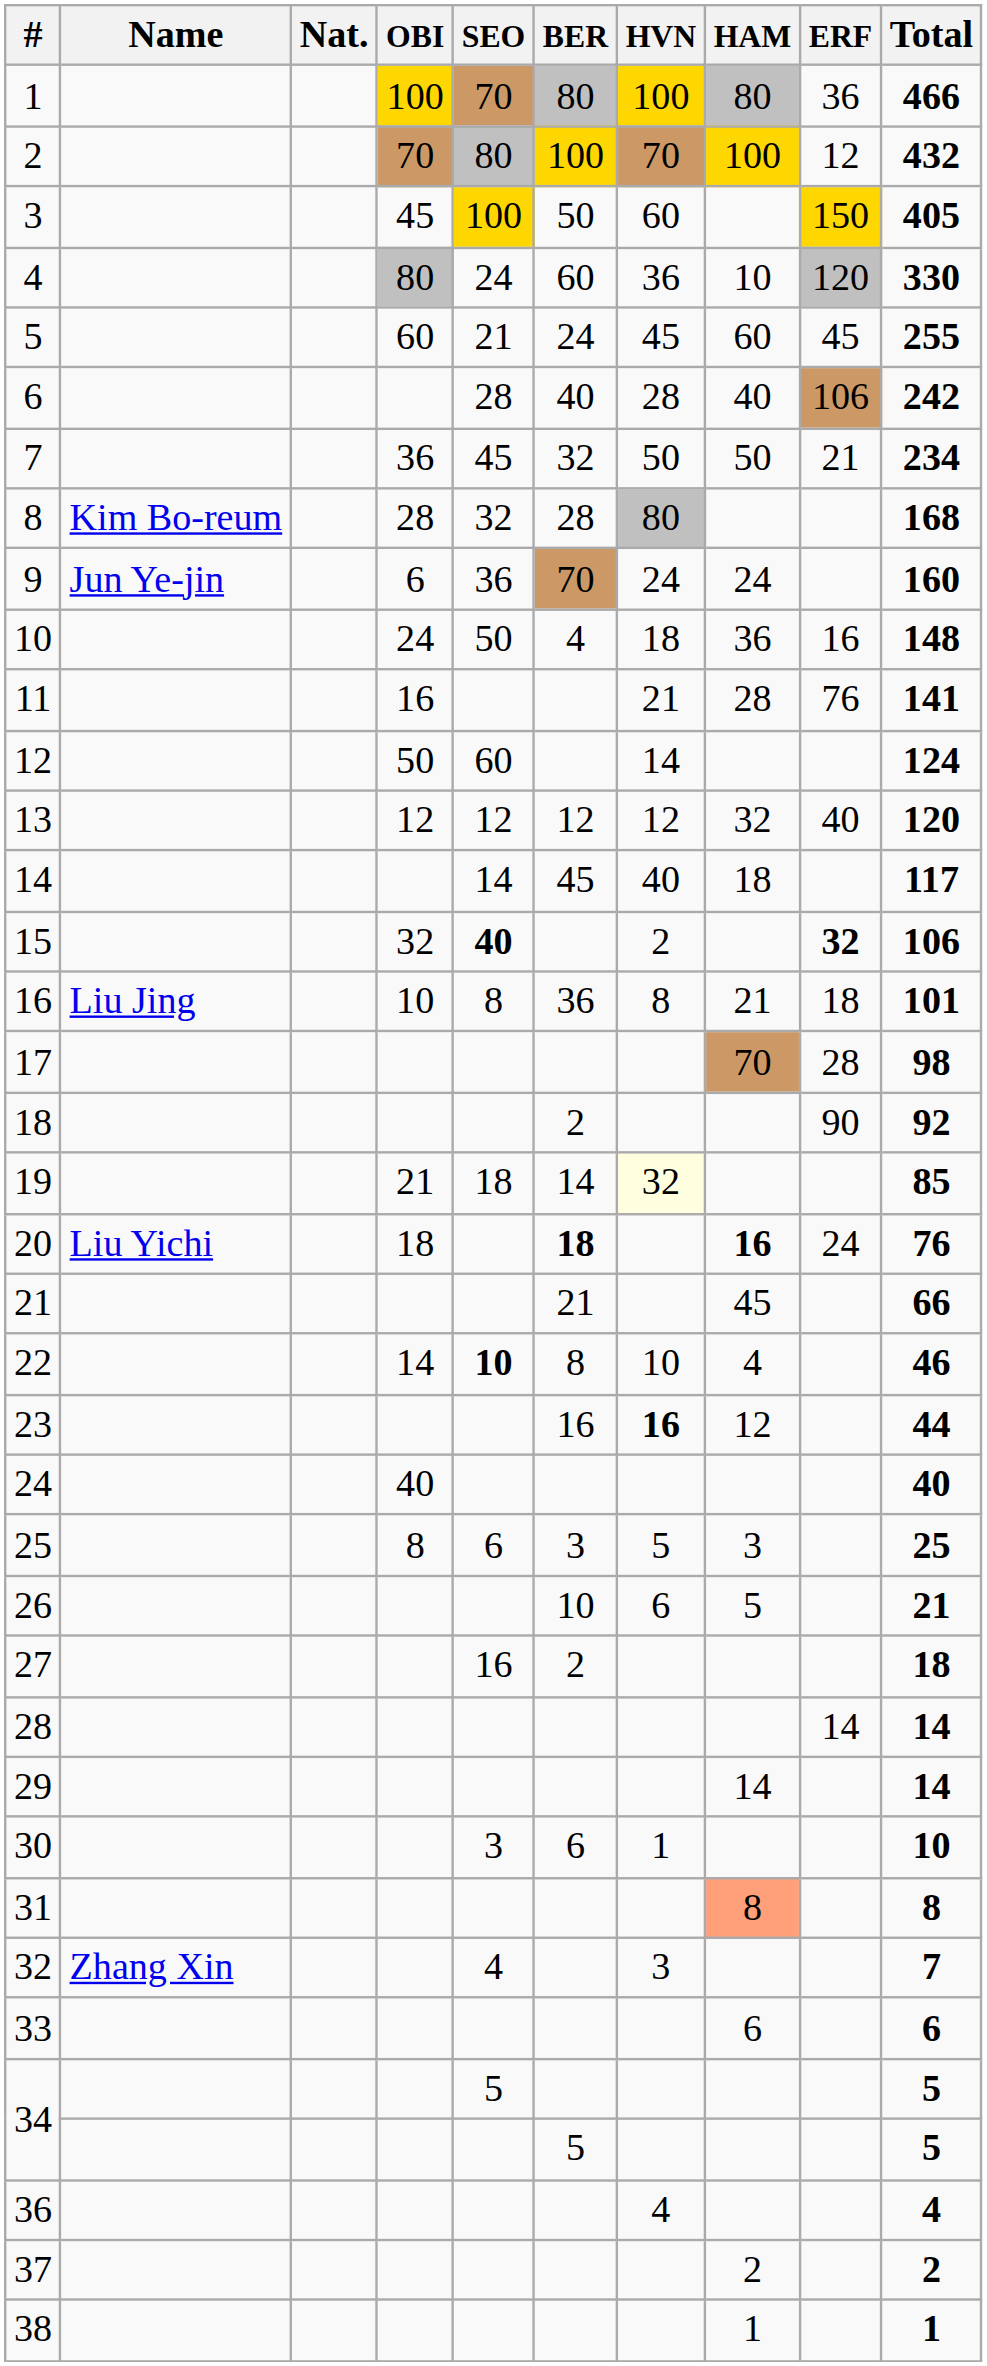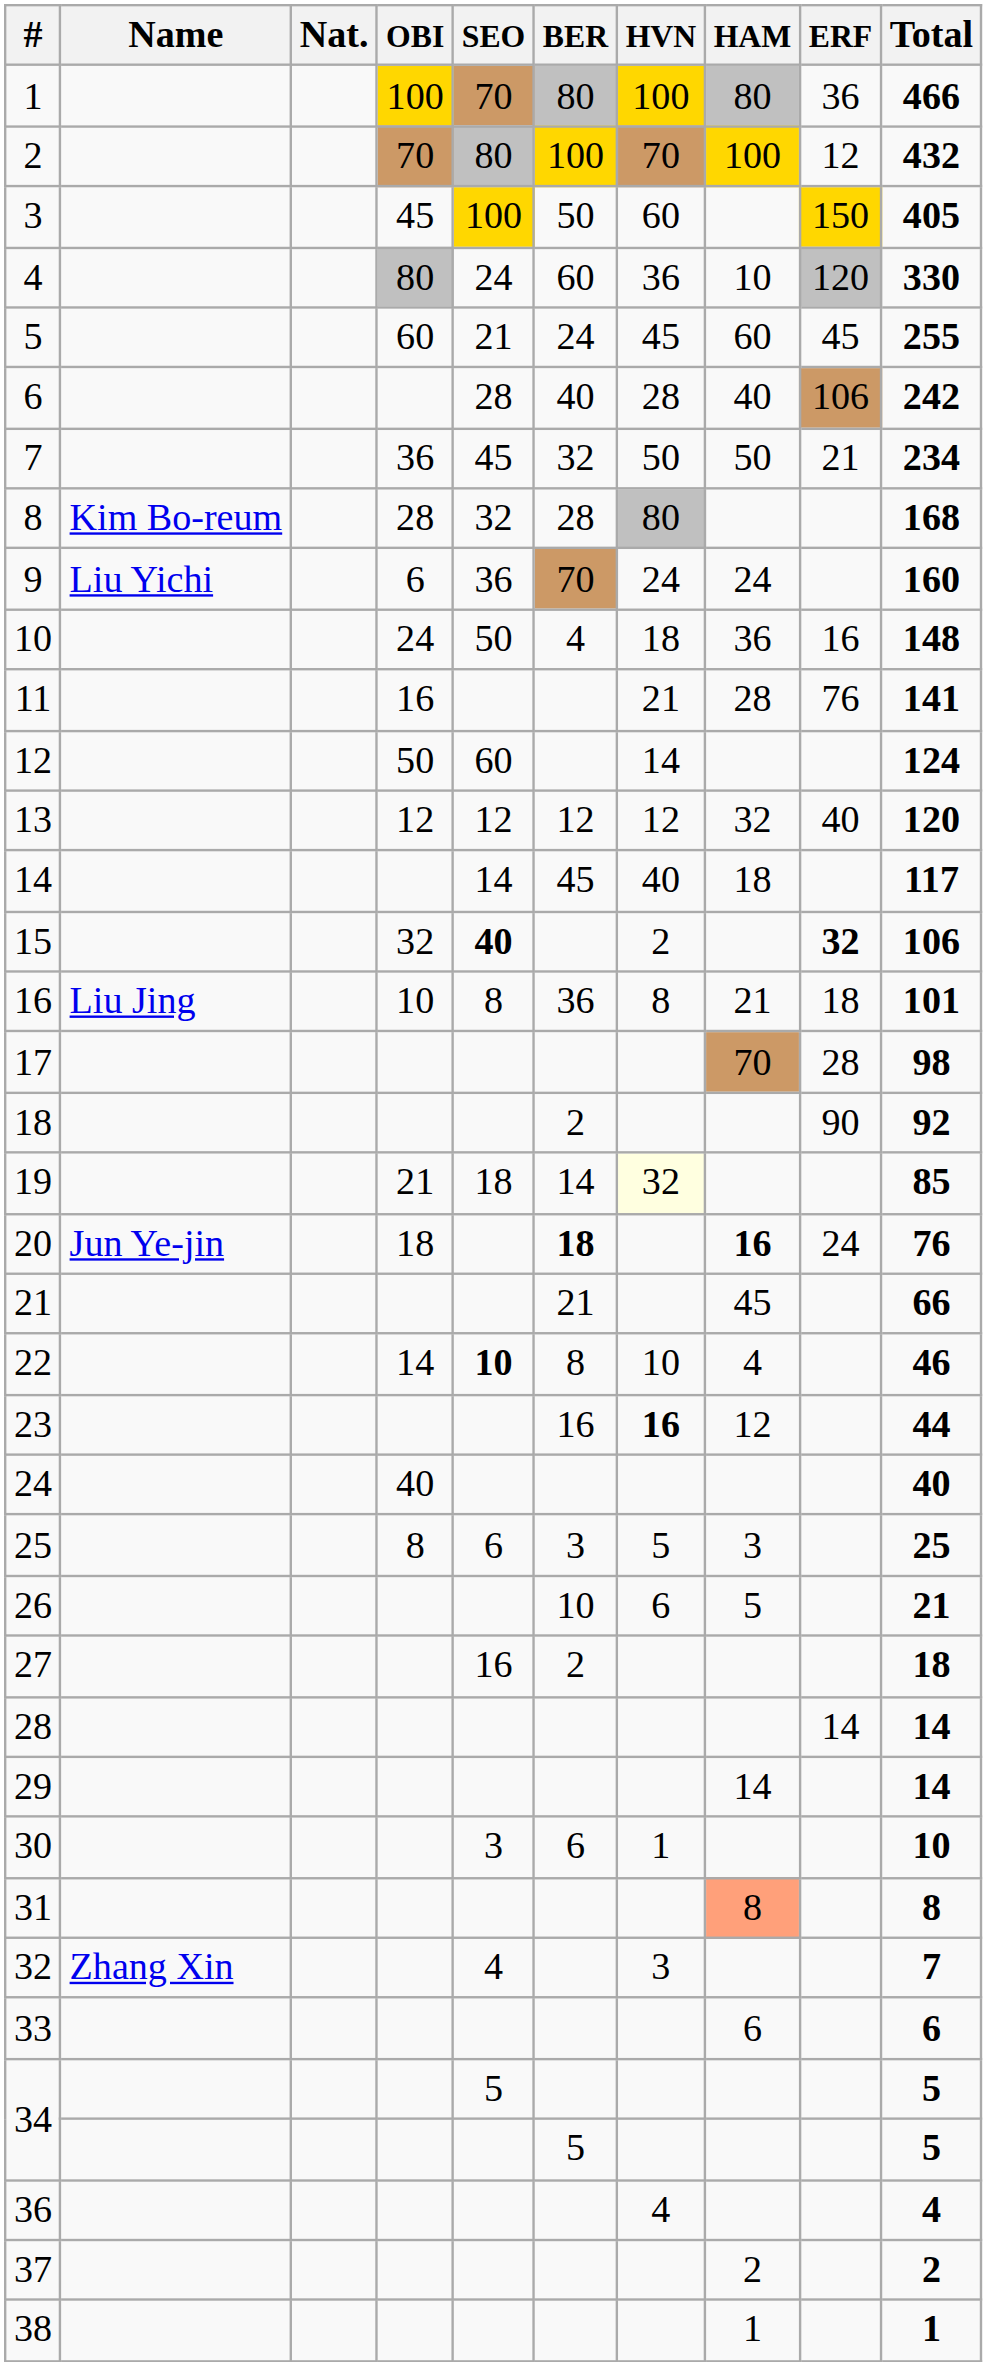9 | Name: Jun Ye-jin -> Liu Yichi
20 | Name: Liu Yichi -> Jun Ye-jin
